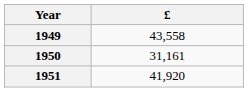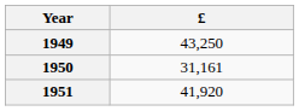1949 | £: 43,558 -> 43,250
